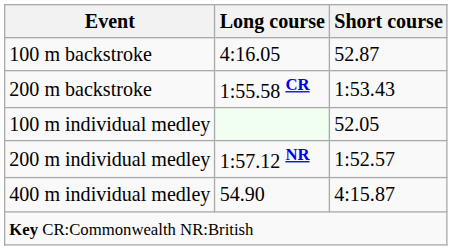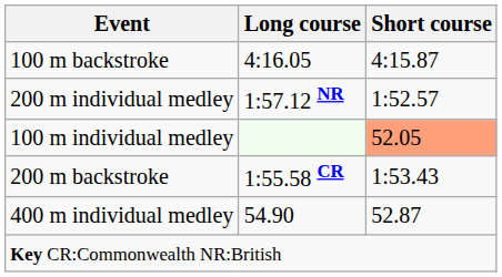100 m backstroke | Short course: 52.87 -> 4:15.87
rows swapped: 200 m backstroke <-> 200 m individual medley
100 m individual medley | Short course: no background -> lightsalmon background
400 m individual medley | Short course: 4:15.87 -> 52.87
